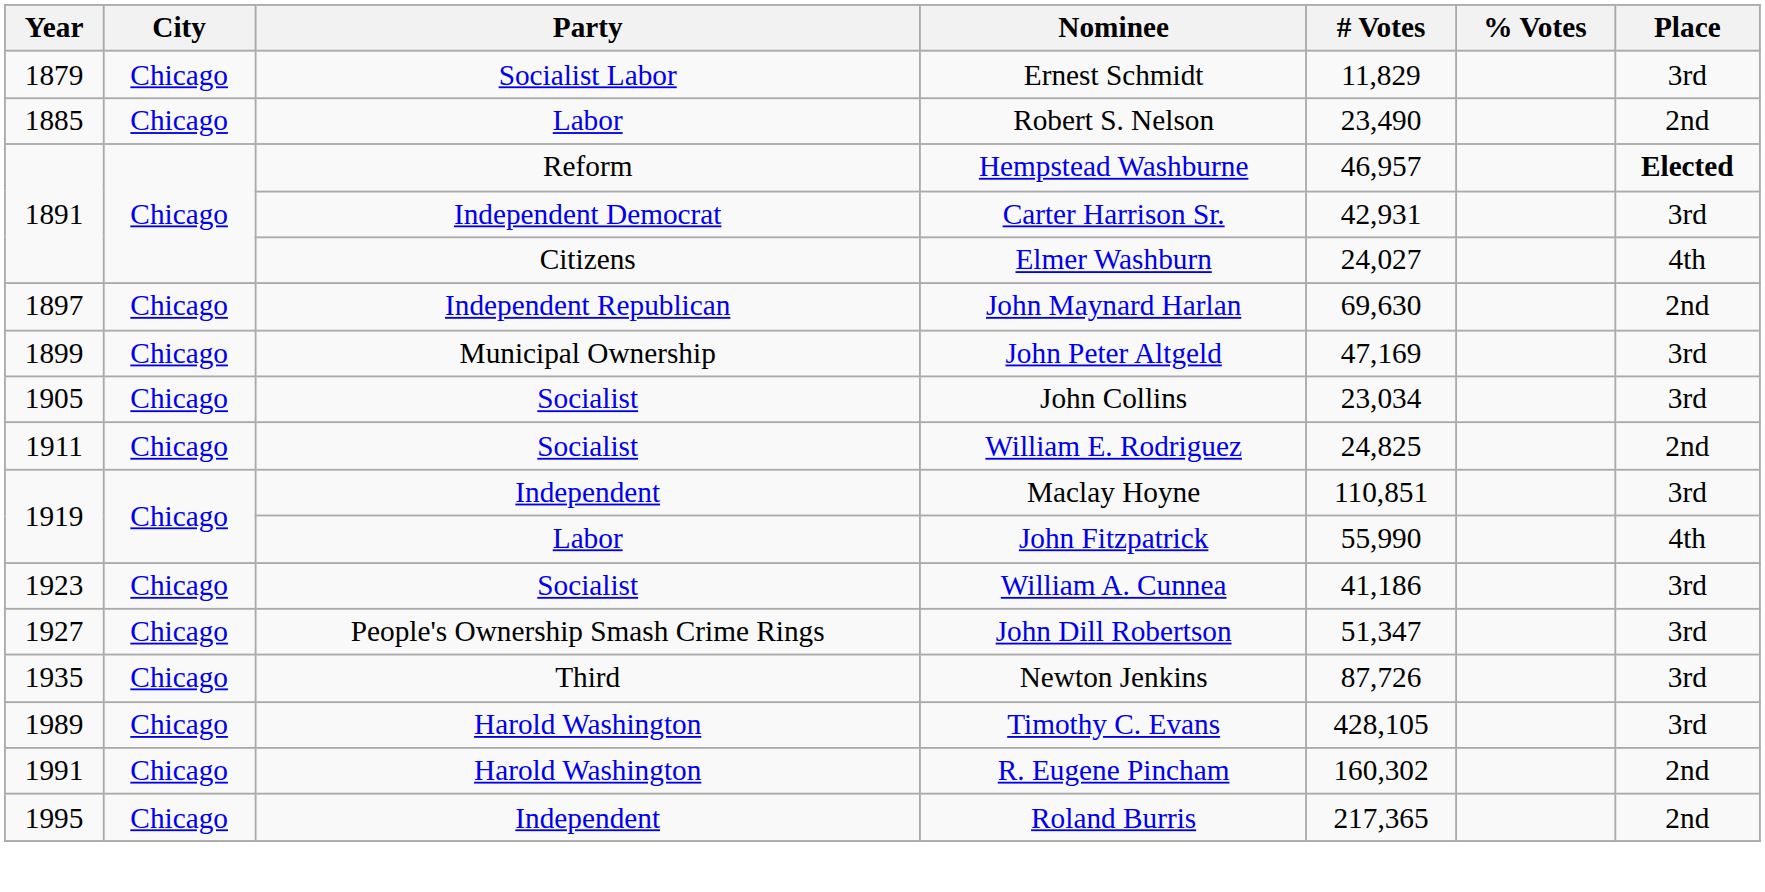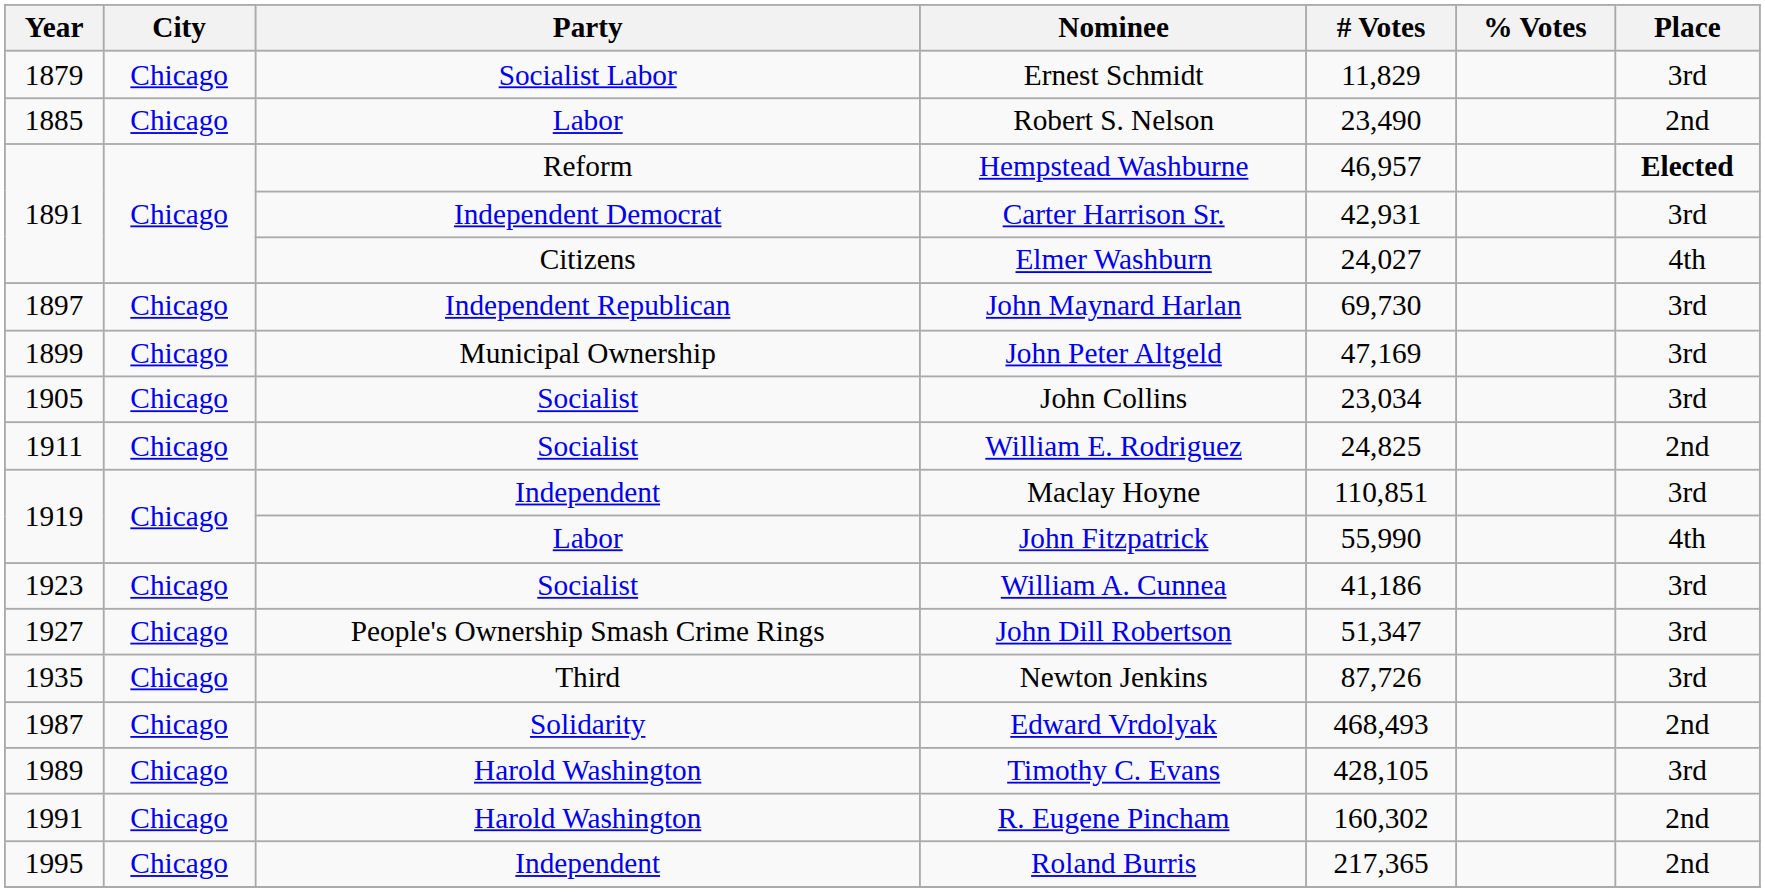John Maynard Harlan | # Votes: 69,630 -> 69,730
John Maynard Harlan | Place: 2nd -> 3rd
+ row: 1987 | Chicago | Solidarity | Edward Vrdolyak | 468,493 | 2nd
